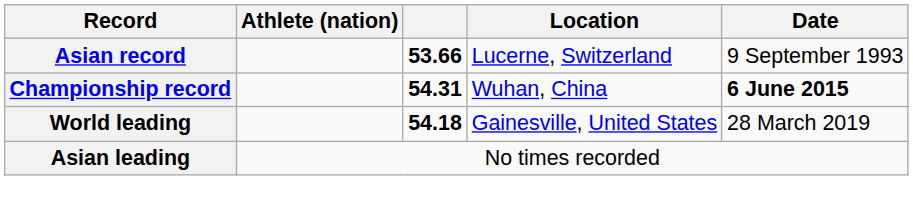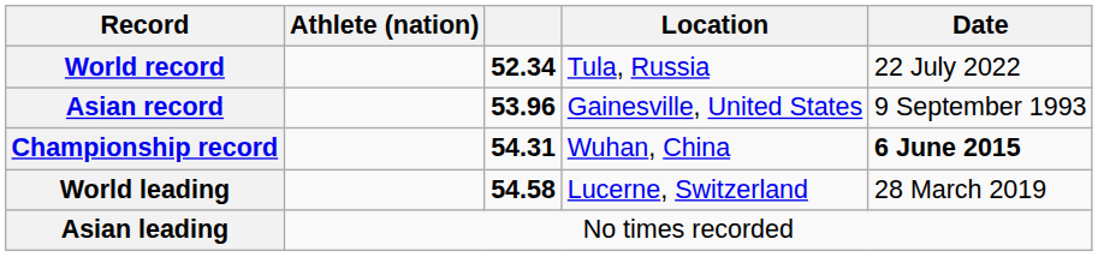+ row: World record | 52.34 | Tula, Russia | 22 July 2022
Asian record | column 3: 53.66 -> 53.96
Asian record | Location: Lucerne, Switzerland -> Gainesville, United States
World leading | column 3: 54.18 -> 54.58
World leading | Location: Gainesville, United States -> Lucerne, Switzerland
